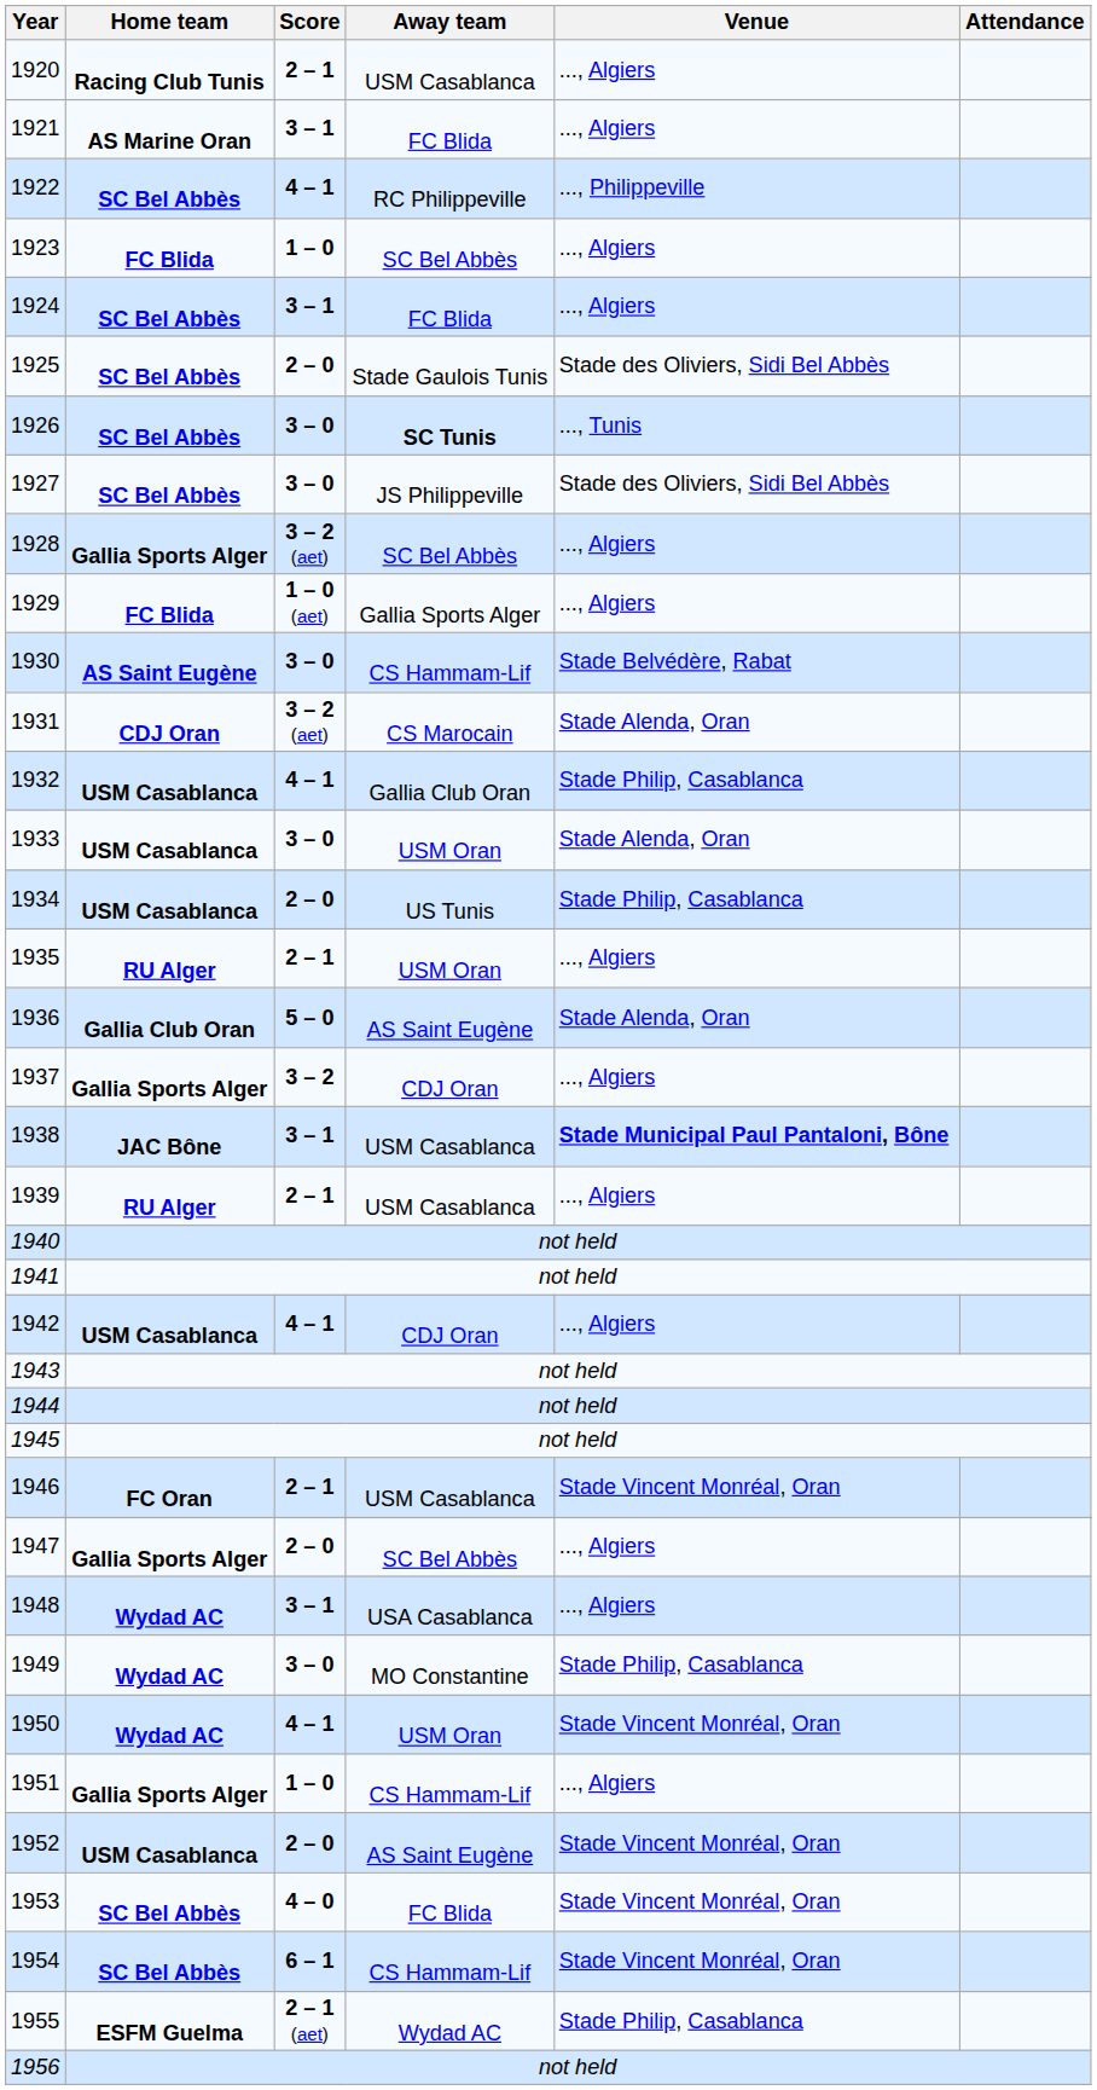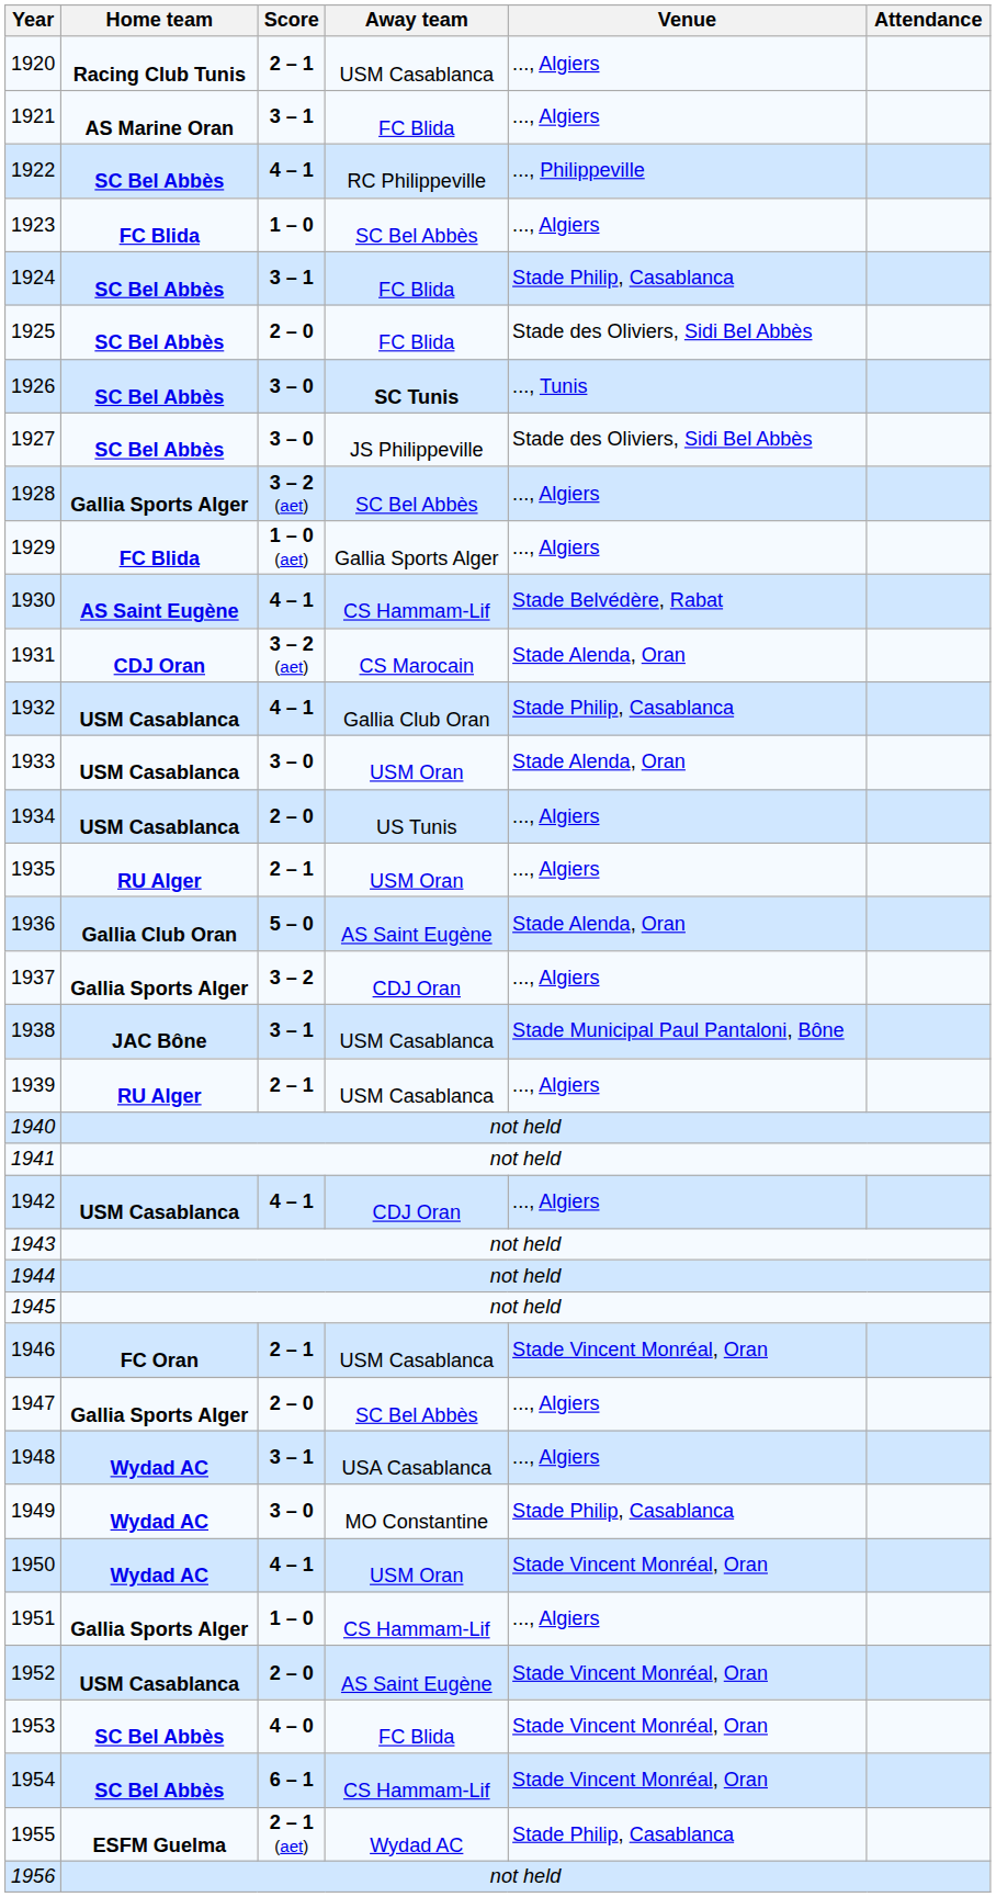1924 | Venue: ..., Algiers -> Stade Philip, Casablanca
1925 | Away team: Stade Gaulois Tunis -> FC Blida
1930 | Score: 3 – 0 -> 4 – 1
1934 | Venue: Stade Philip, Casablanca -> ..., Algiers
1938 | Venue: bold -> normal
